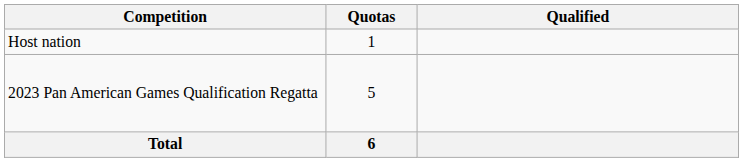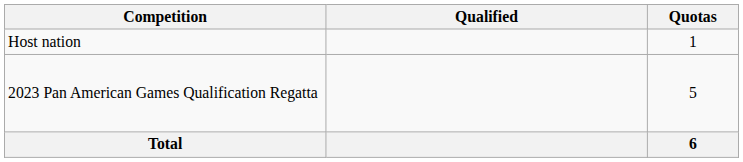columns swapped: Quotas <-> Qualified
